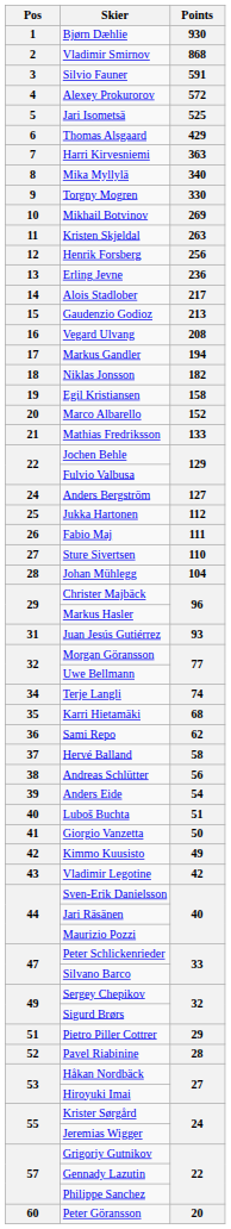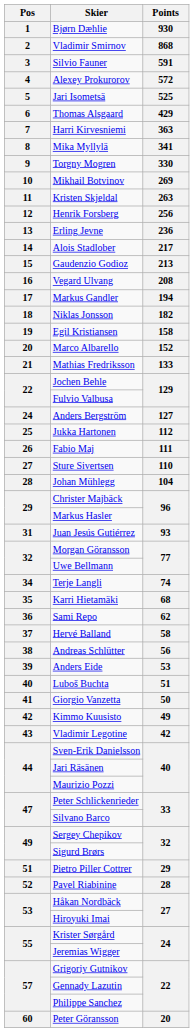Mika Myllylä | Points: 340 -> 341
Anders Eide | Points: 54 -> 53
